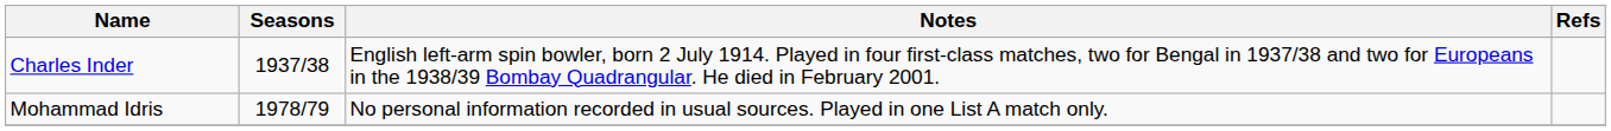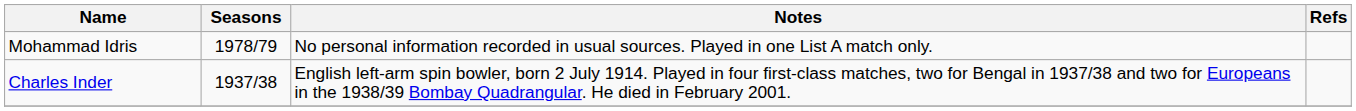rows swapped: Mohammad Idris <-> Charles Inder
